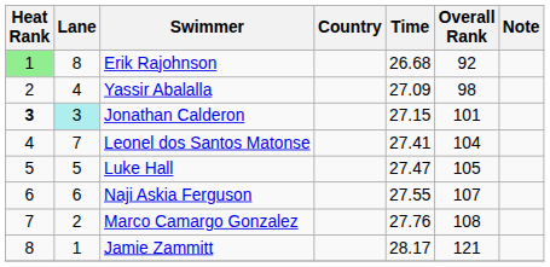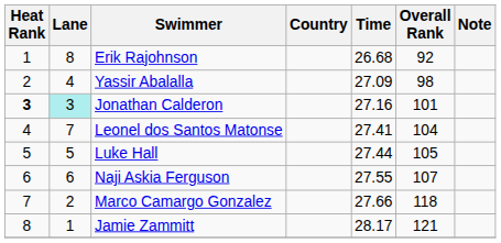Erik Rajohnson | Heat Rank: lightgreen background -> no background
Jonathan Calderon | Time: 27.15 -> 27.16
Luke Hall | Time: 27.47 -> 27.44
Marco Camargo Gonzalez | Time: 27.76 -> 27.66
Marco Camargo Gonzalez | Overall Rank: 108 -> 118
